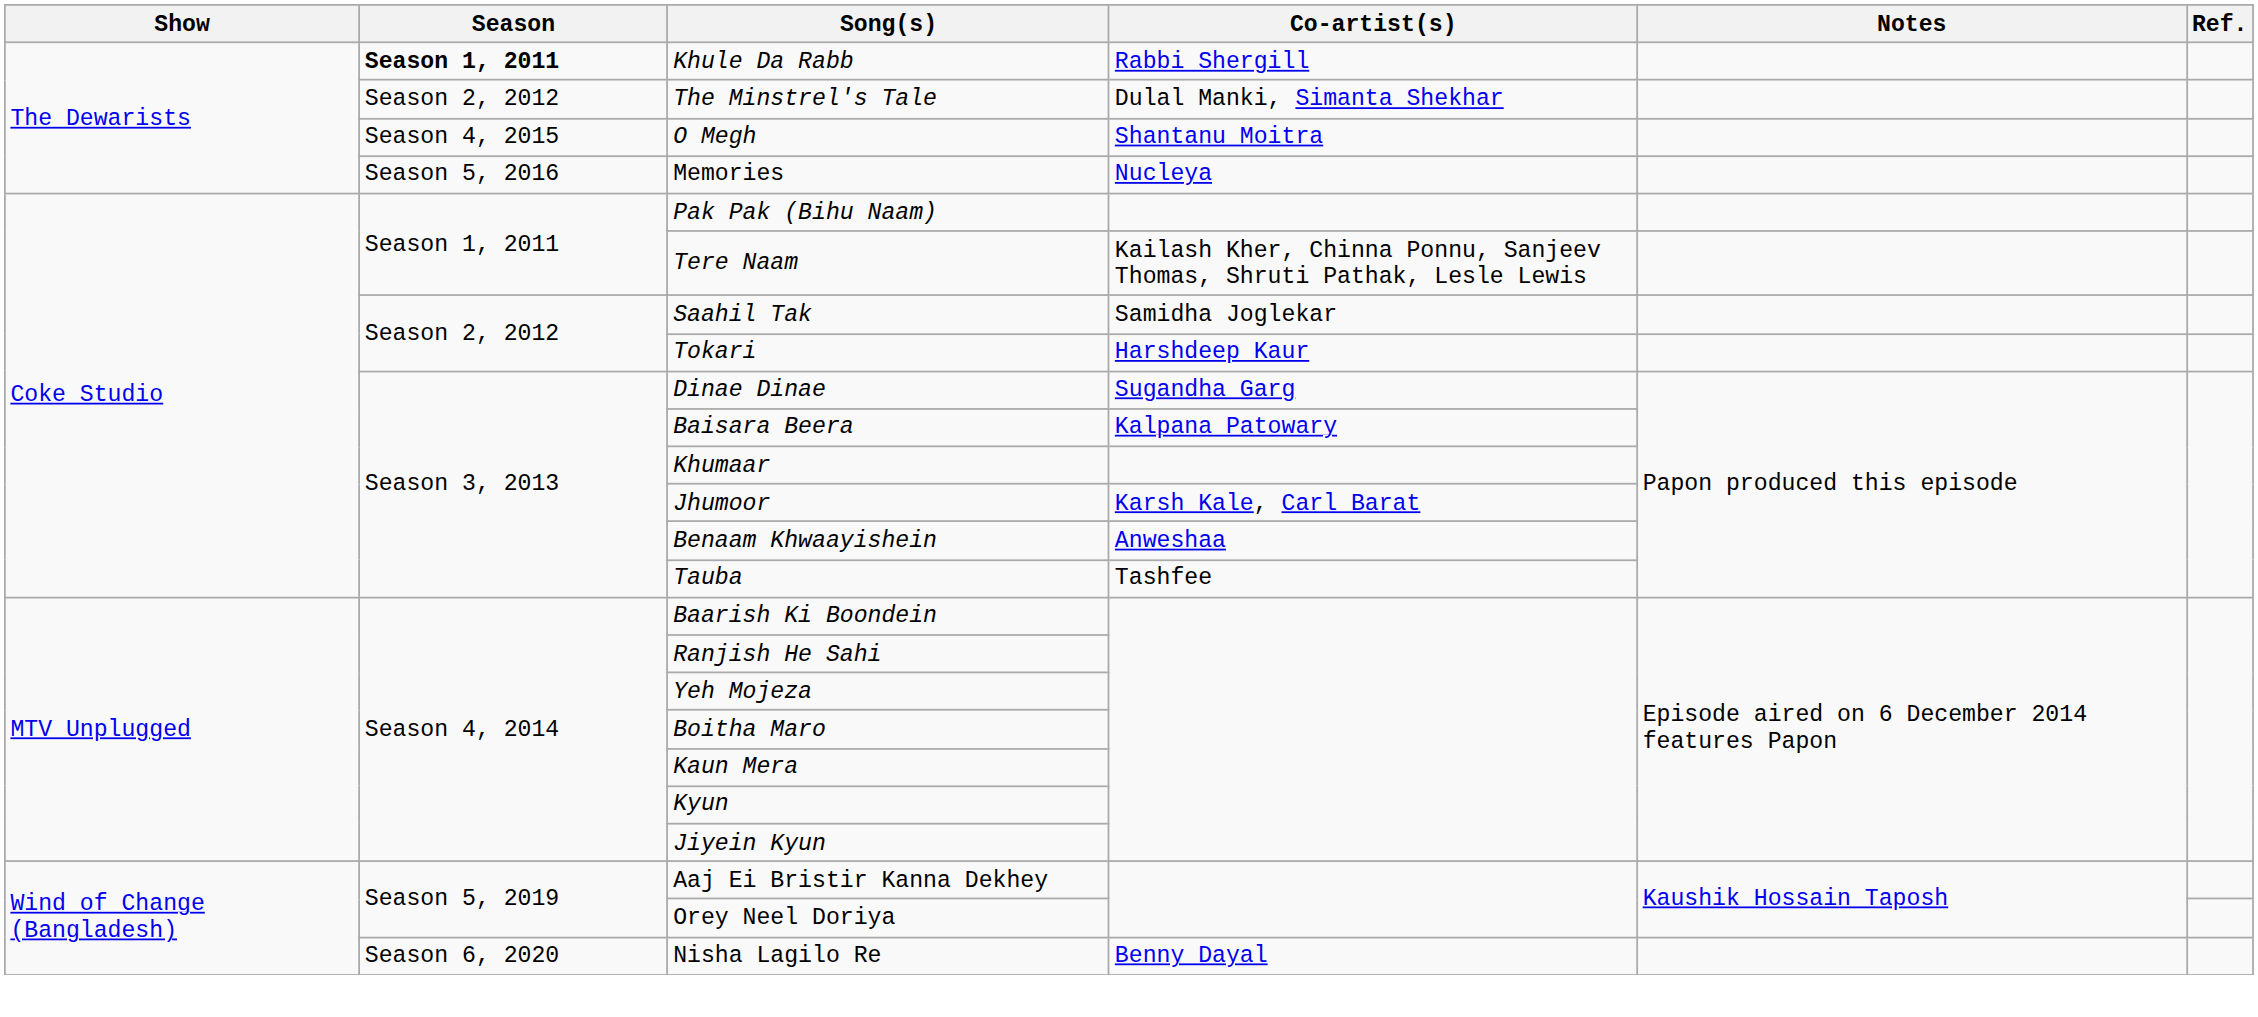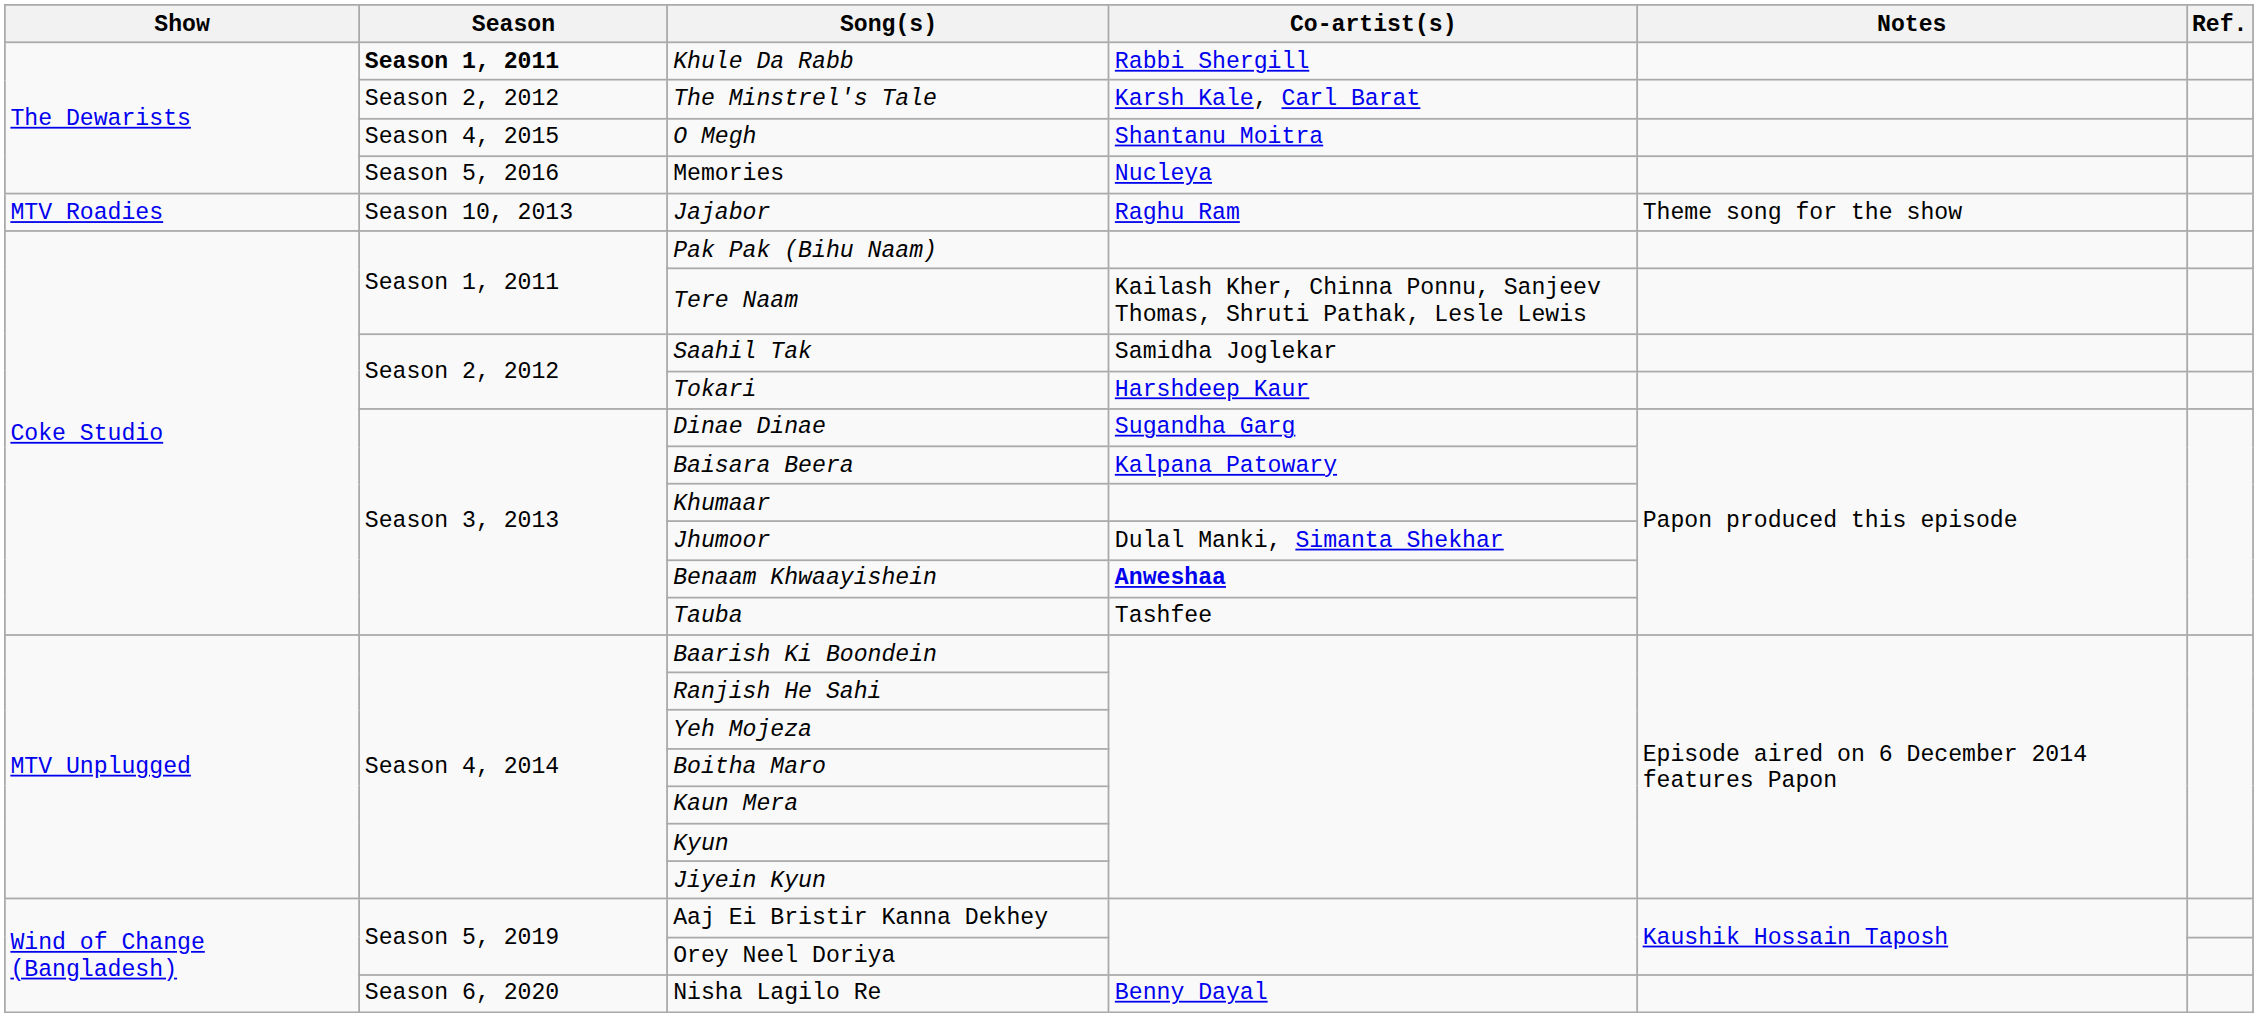The Minstrel's Tale | Co-artist(s): Dulal Manki, Simanta Shekhar -> Karsh Kale, Carl Barat
+ row: MTV Roadies | Season 10, 2013 | Jajabor | Raghu Ram | Theme song for the show
Jhumoor | Co-artist(s): Karsh Kale, Carl Barat -> Dulal Manki, Simanta Shekhar
Benaam Khwaayishein | Co-artist(s): normal -> bold
